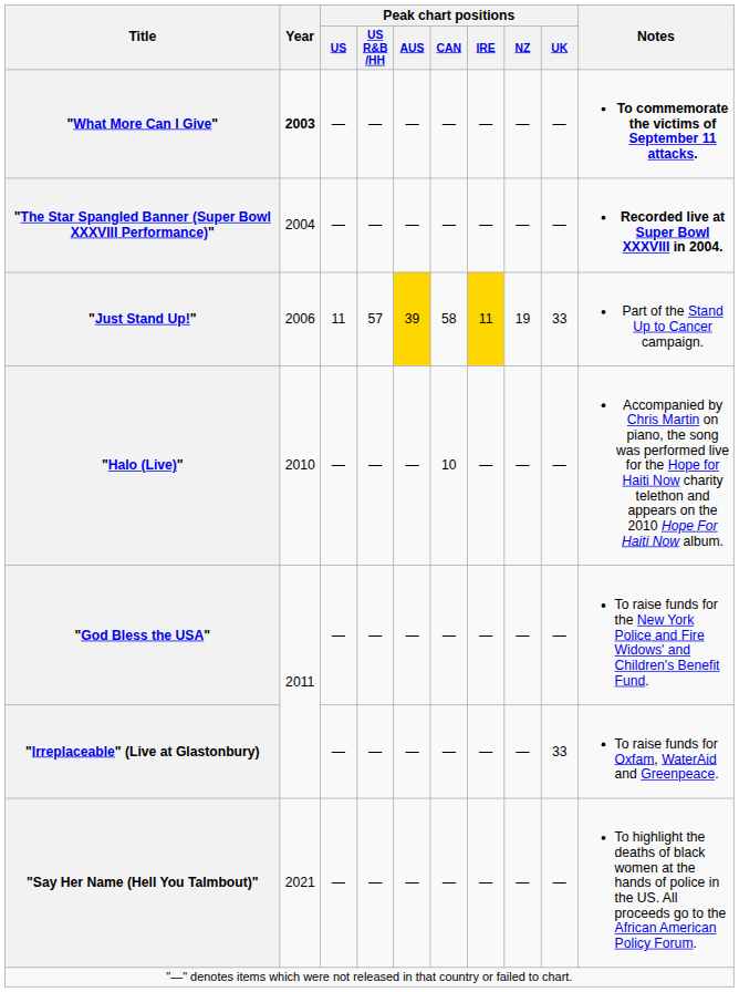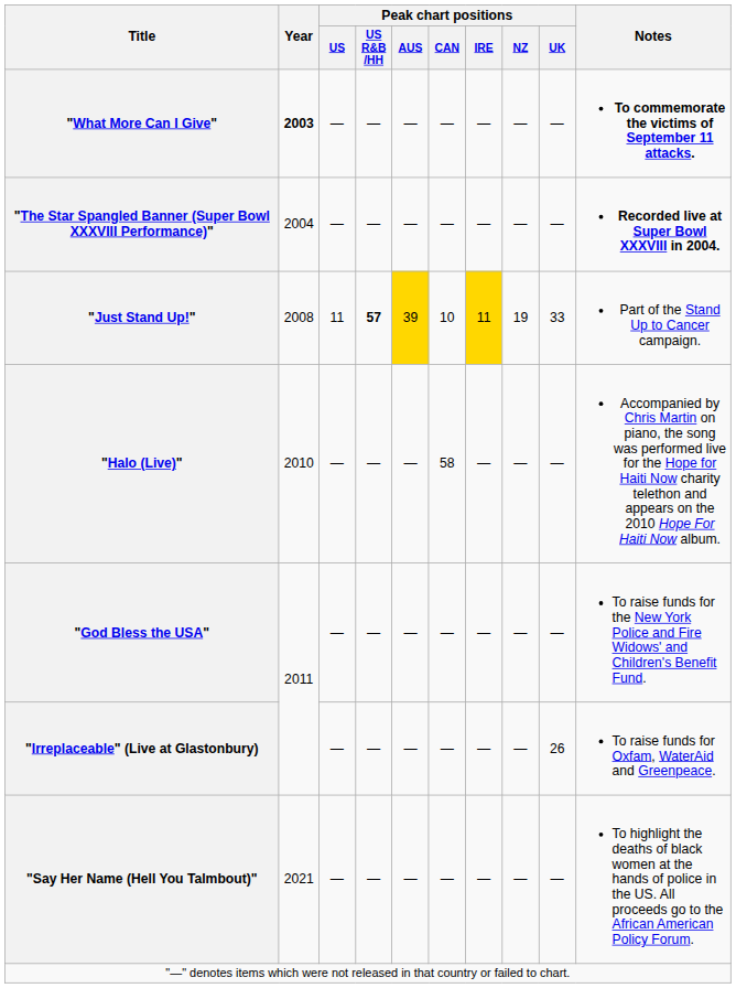"Just Stand Up!" | Year: 2006 -> 2008
"Just Stand Up!" | Peak chart positions / US R&B /HH: normal -> bold
"Just Stand Up!" | Peak chart positions / CAN: 58 -> 10
"Halo (Live)" | Peak chart positions / CAN: 10 -> 58
"Irreplaceable" (Live at Glastonbury) | Peak chart positions / UK: 33 -> 26
